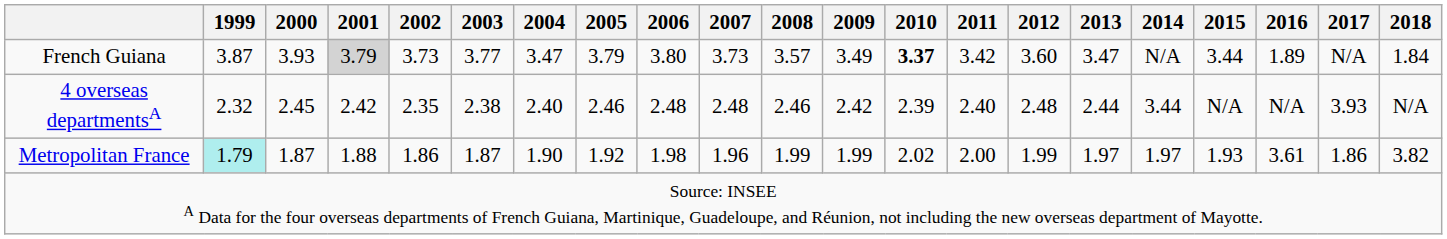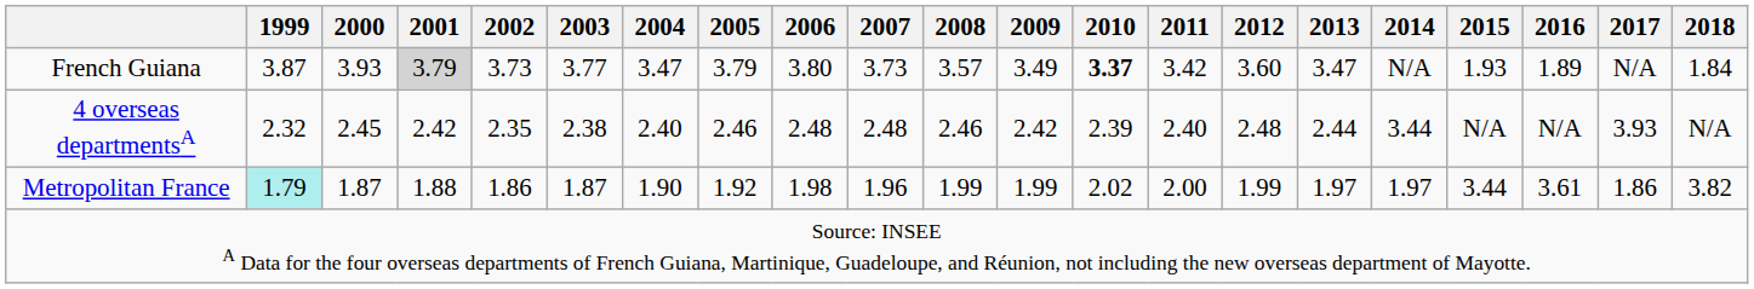French Guiana | 2015: 3.44 -> 1.93
Metropolitan France | 2015: 1.93 -> 3.44
